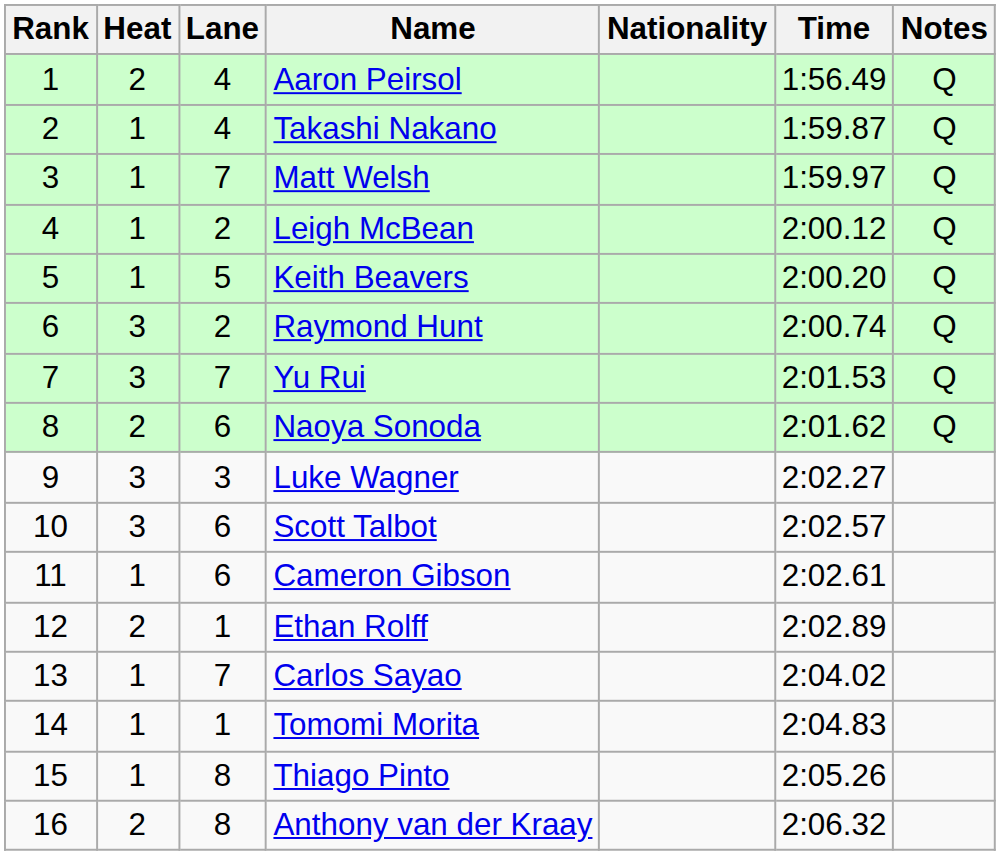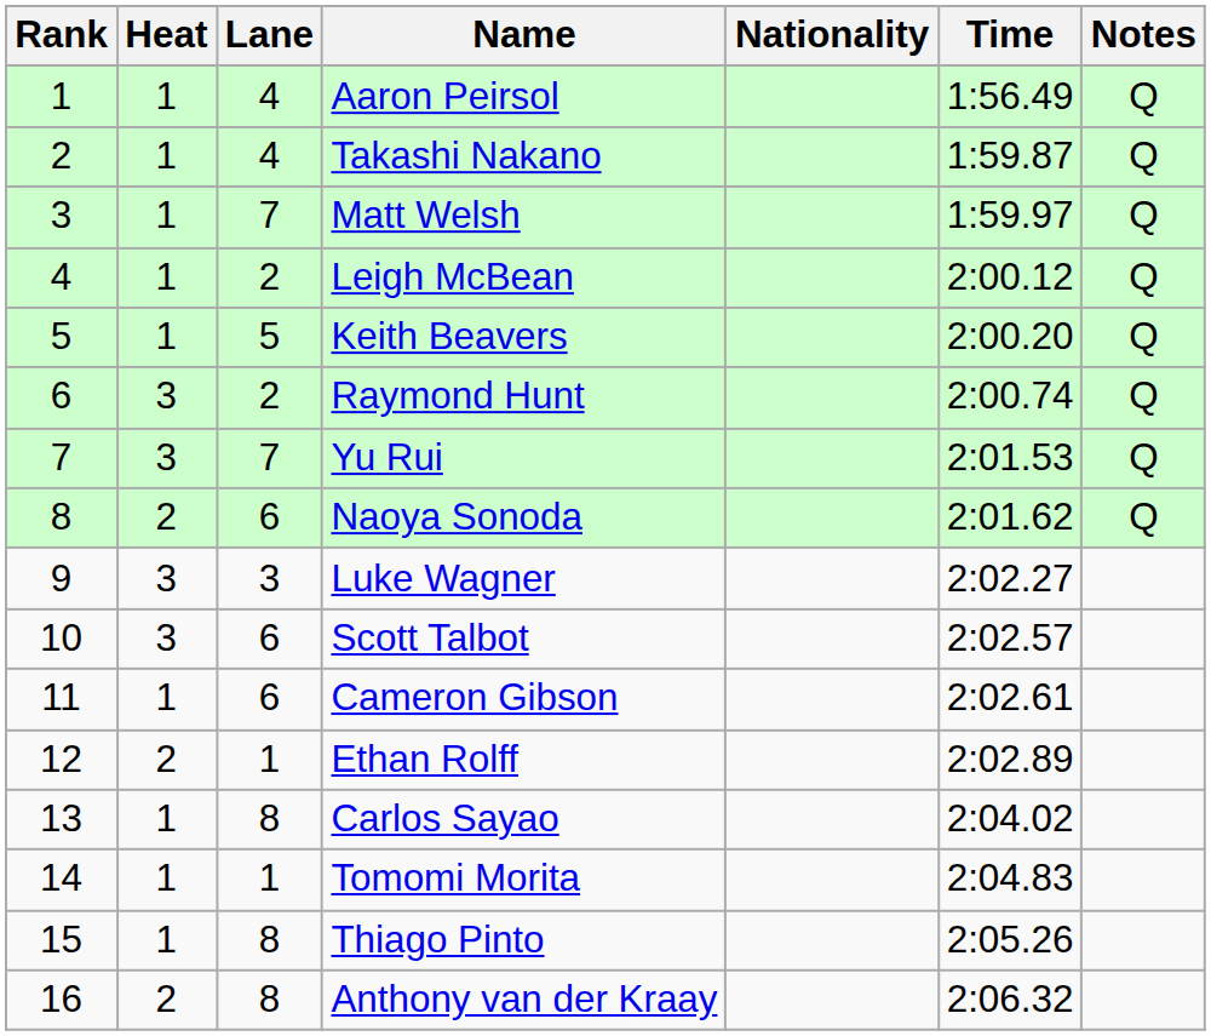Aaron Peirsol | Heat: 2 -> 1
Carlos Sayao | Lane: 7 -> 8
